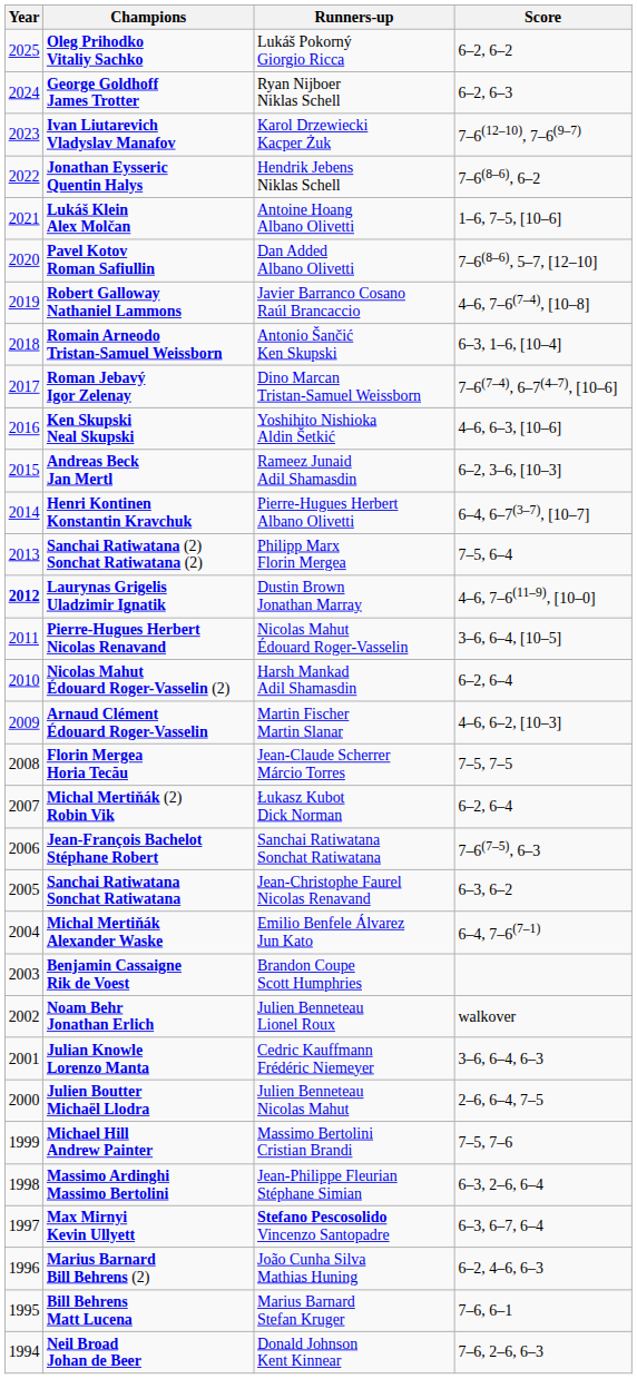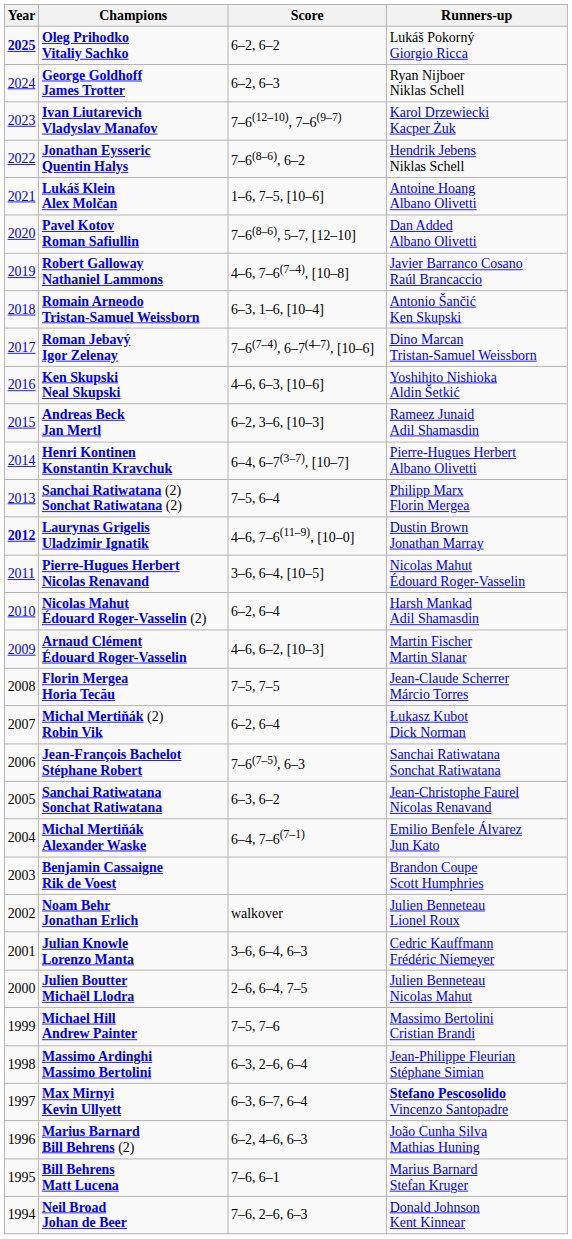columns swapped: Runners-up <-> Score
Oleg Prihodko Vitaliy Sachko | Year: normal -> bold
